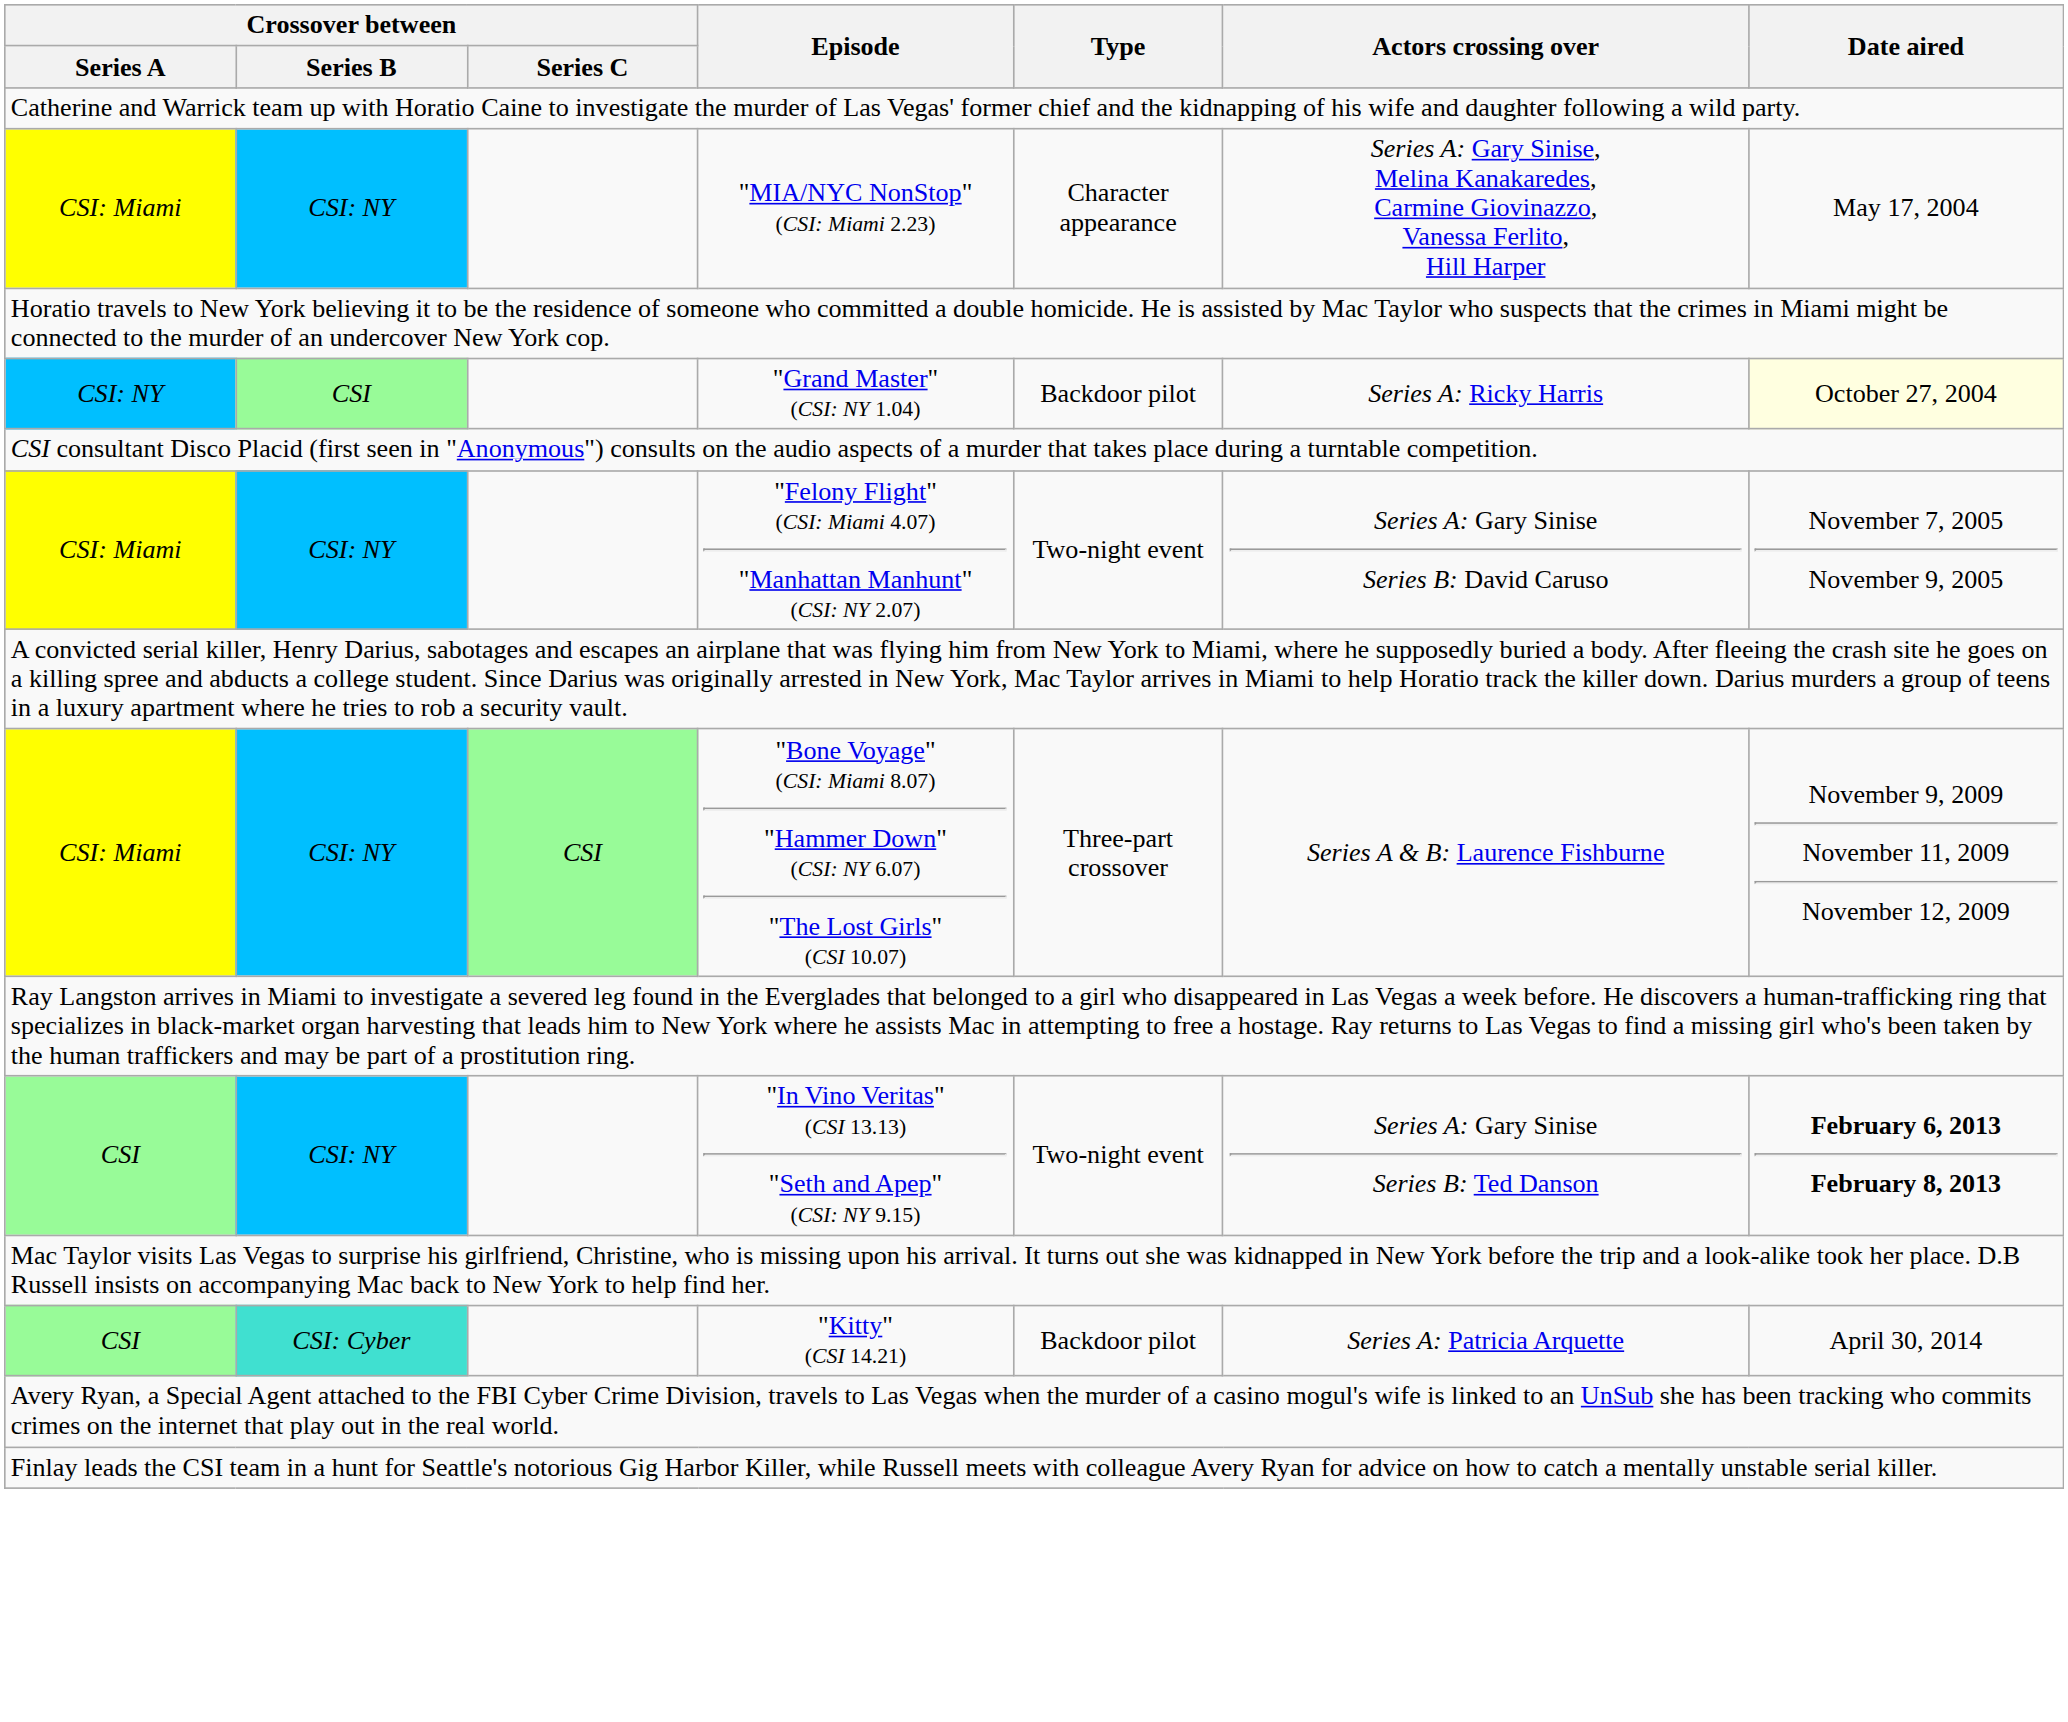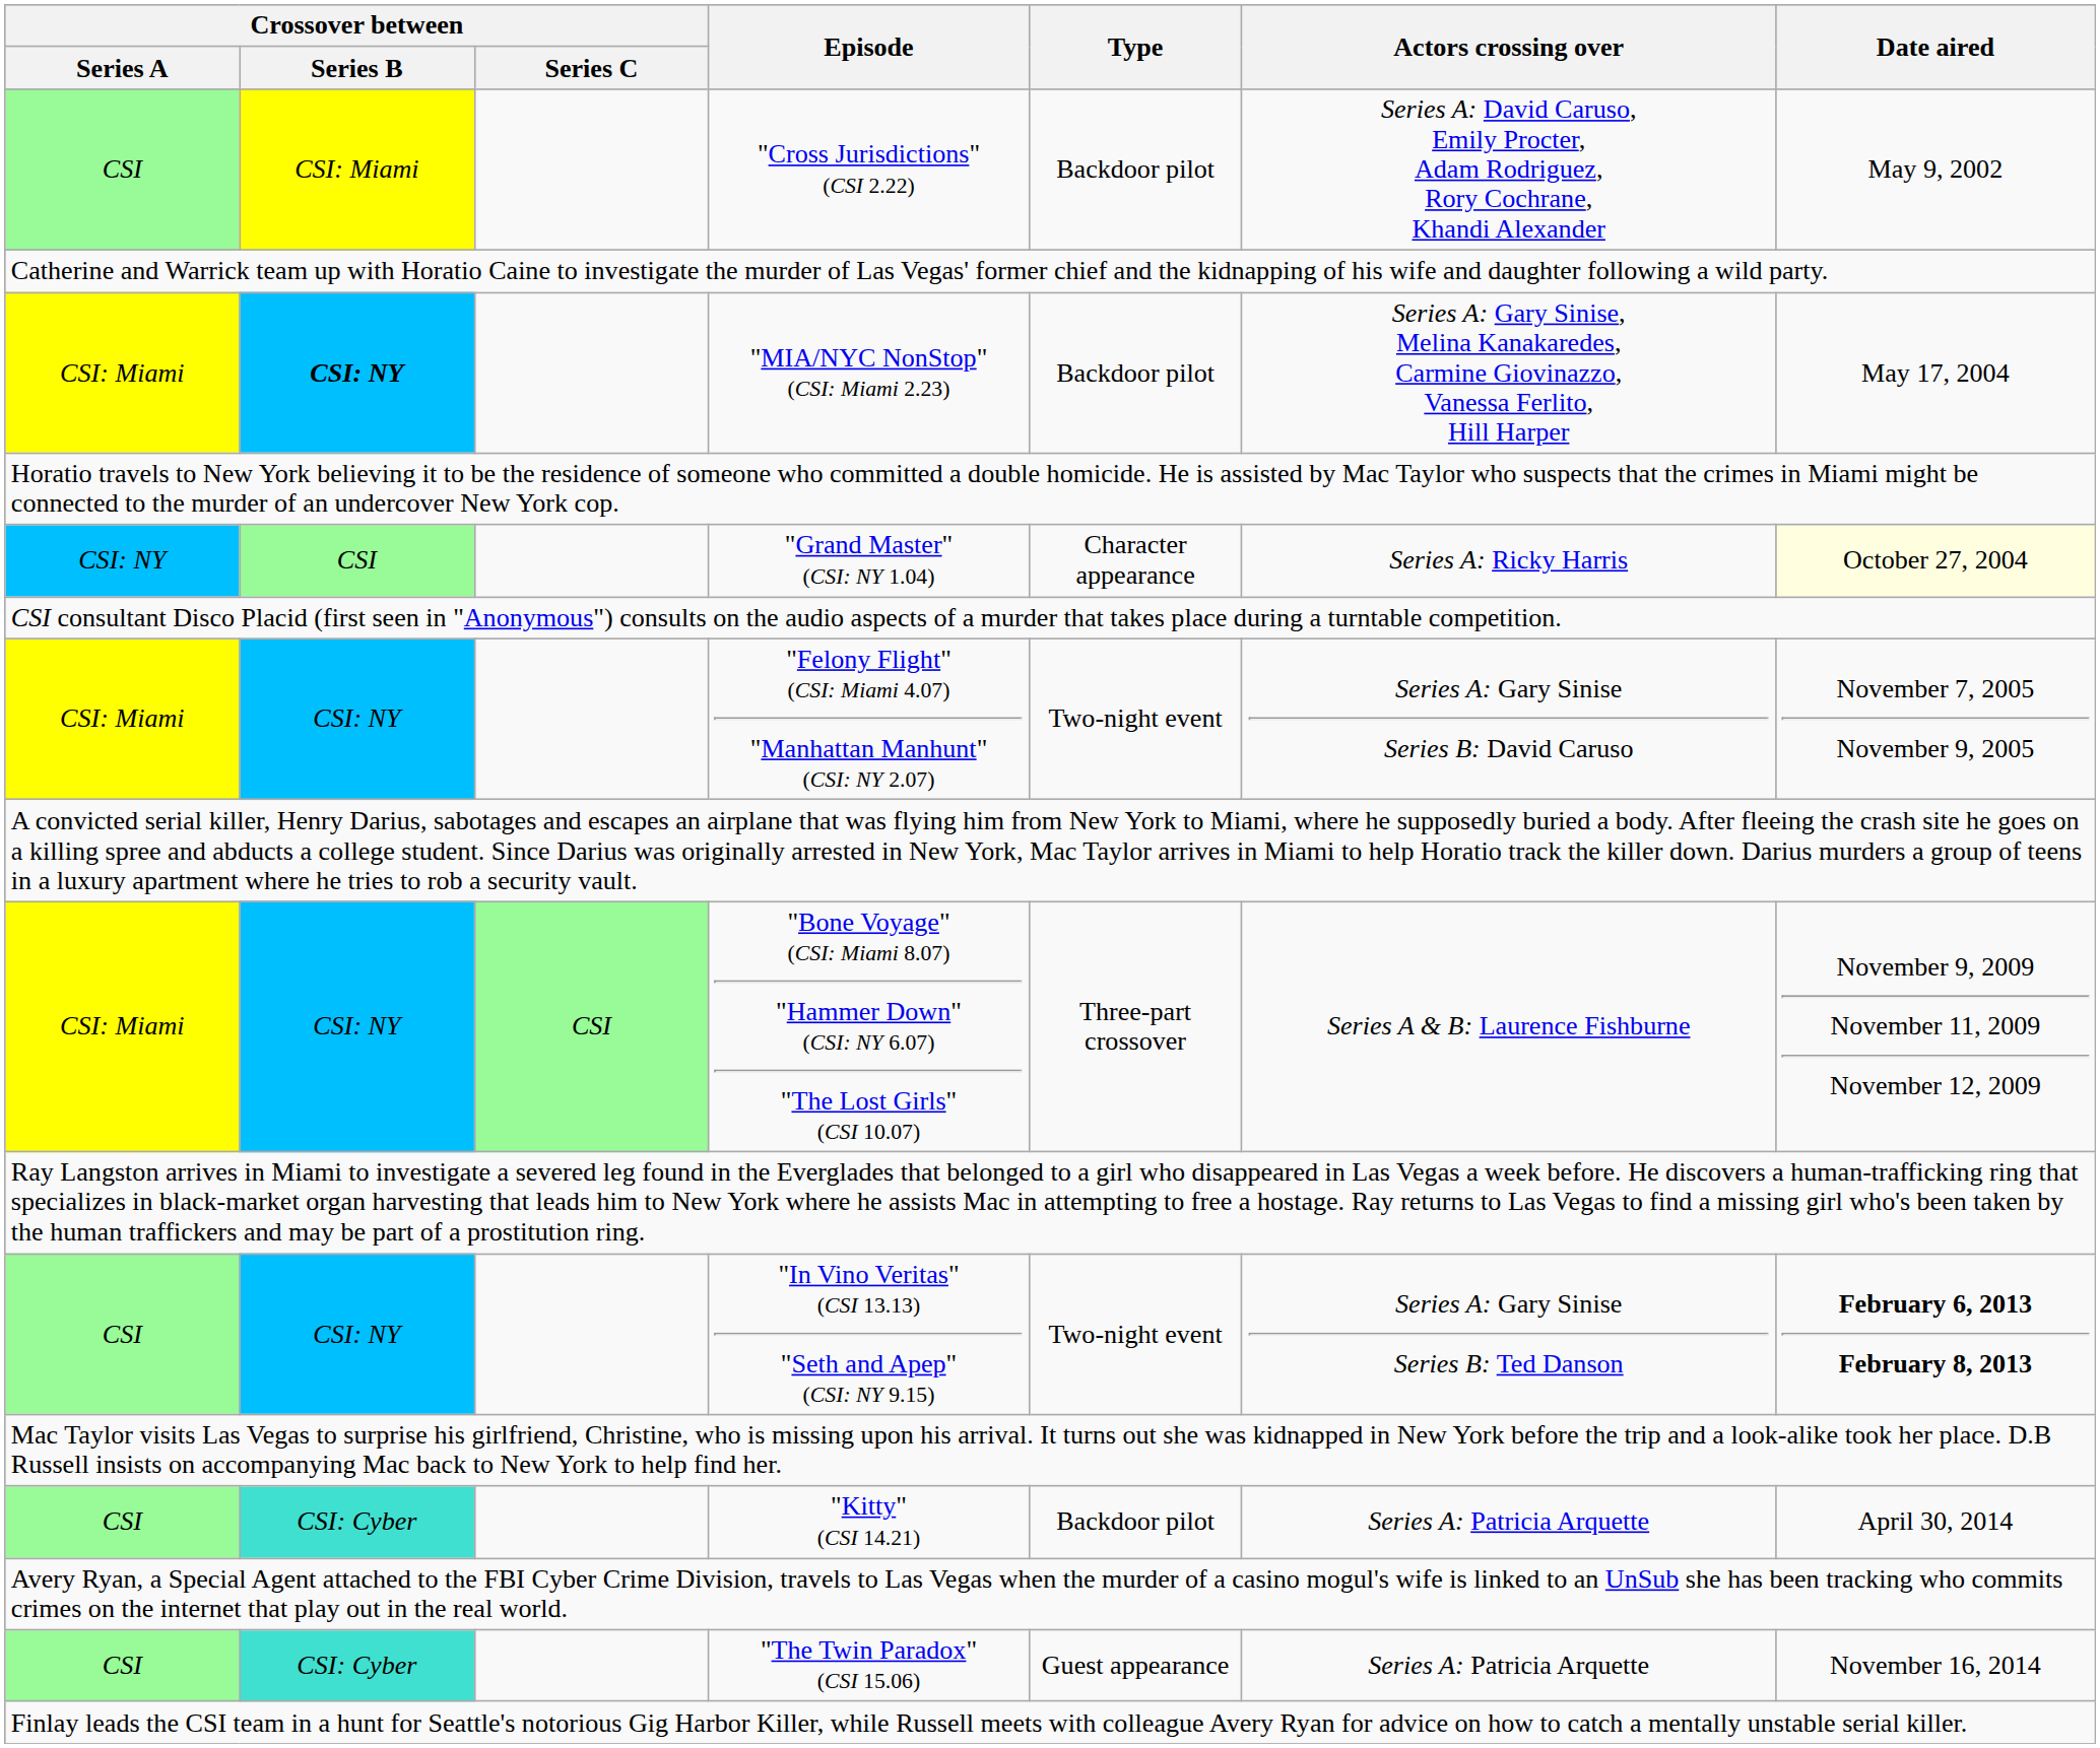+ row: CSI | CSI: Miami | "Cross Jurisdictions" (CSI 2.22) | Backdoor pilot | Series A: David Caruso, Emily Procter, Adam Rodriguez, Rory Cochrane, Khandi Alexander | May 9, 2002
"MIA/NYC NonStop" (CSI: Miami 2.23) | Crossover between / Series B: normal -> bold
"MIA/NYC NonStop" (CSI: Miami 2.23) | Type: Character appearance -> Backdoor pilot
"Grand Master" (CSI: NY 1.04) | Type: Backdoor pilot -> Character appearance
+ row: CSI | CSI: Cyber | "The Twin Paradox" (CSI 15.06) | Guest appearance | Series A: Patricia Arquette | November 16, 2014
